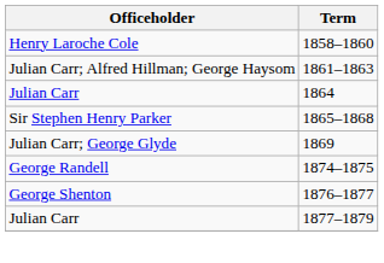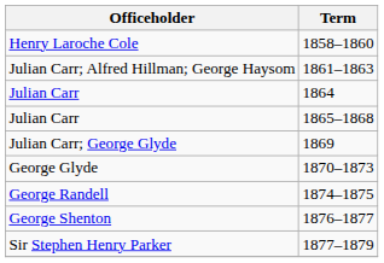1865–1868 | Officeholder: Sir Stephen Henry Parker -> Julian Carr
+ row: George Glyde | 1870–1873
1877–1879 | Officeholder: Julian Carr -> Sir Stephen Henry Parker
